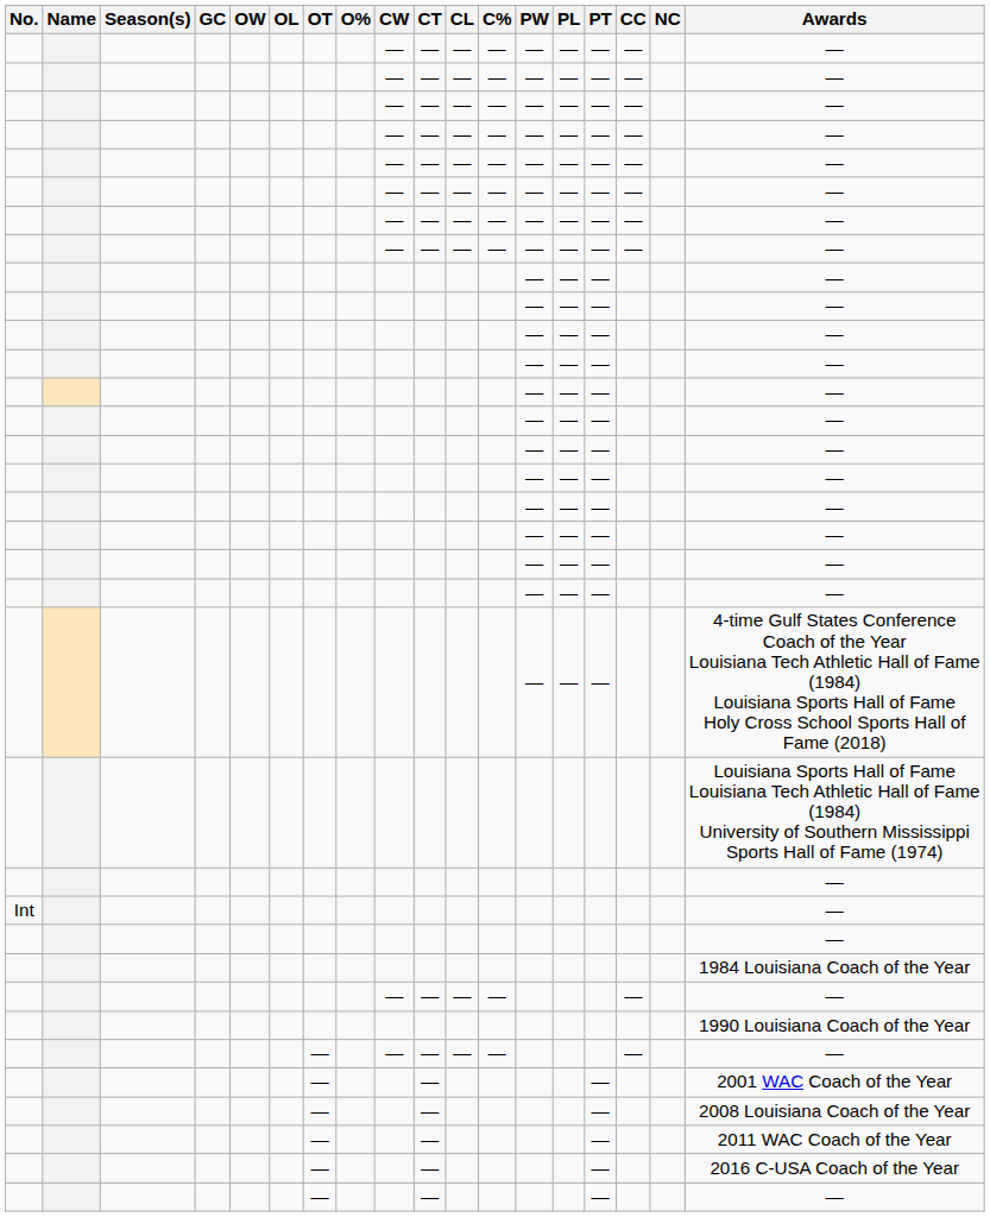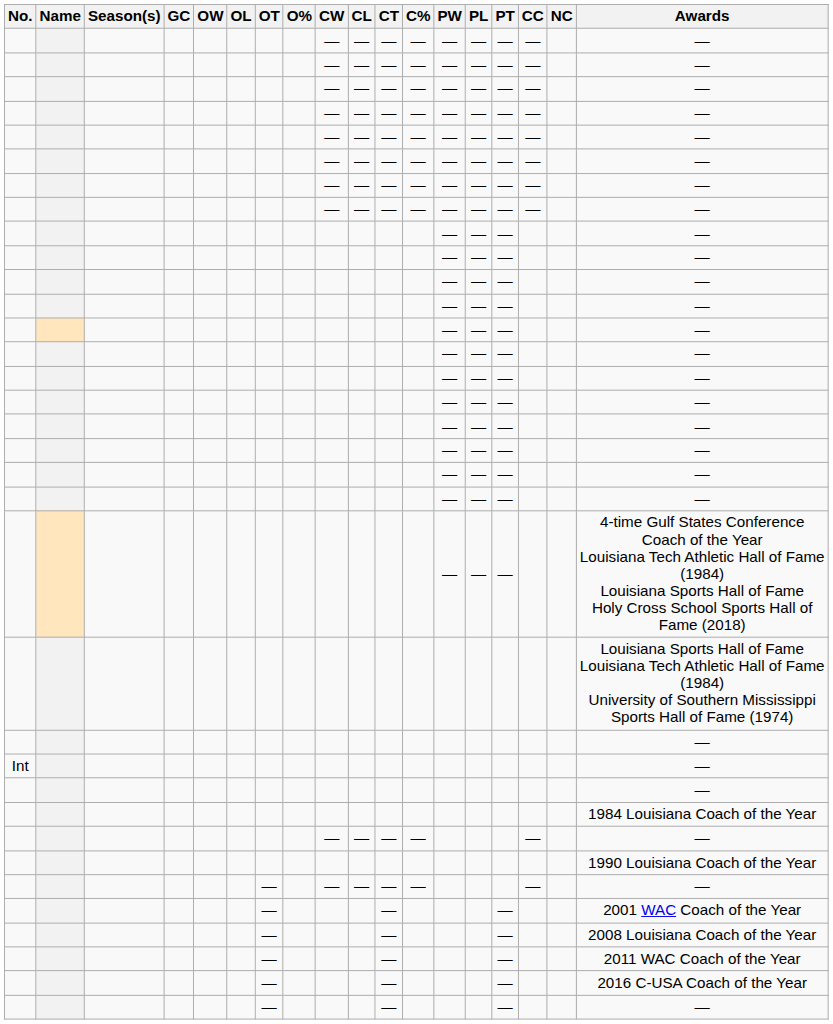columns swapped: CL <-> CT
